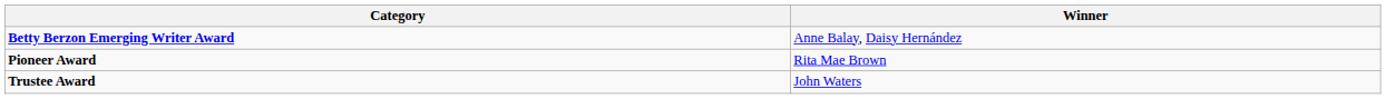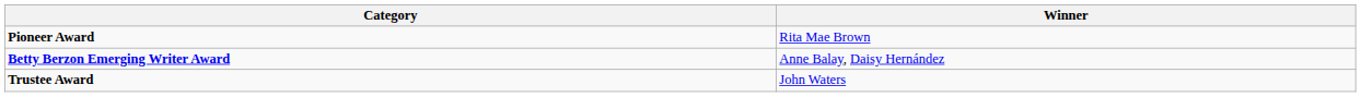rows swapped: Pioneer Award <-> Betty Berzon Emerging Writer Award
